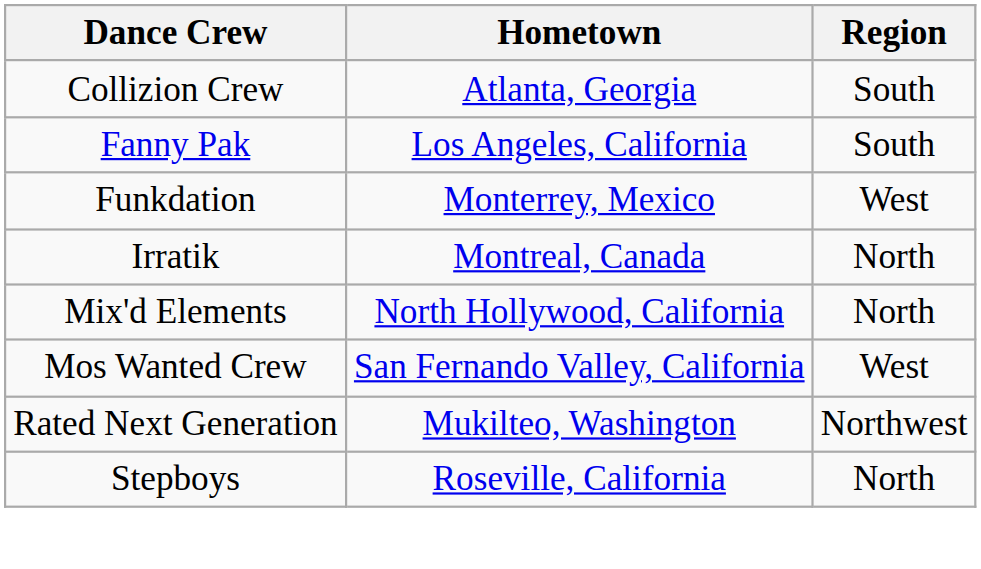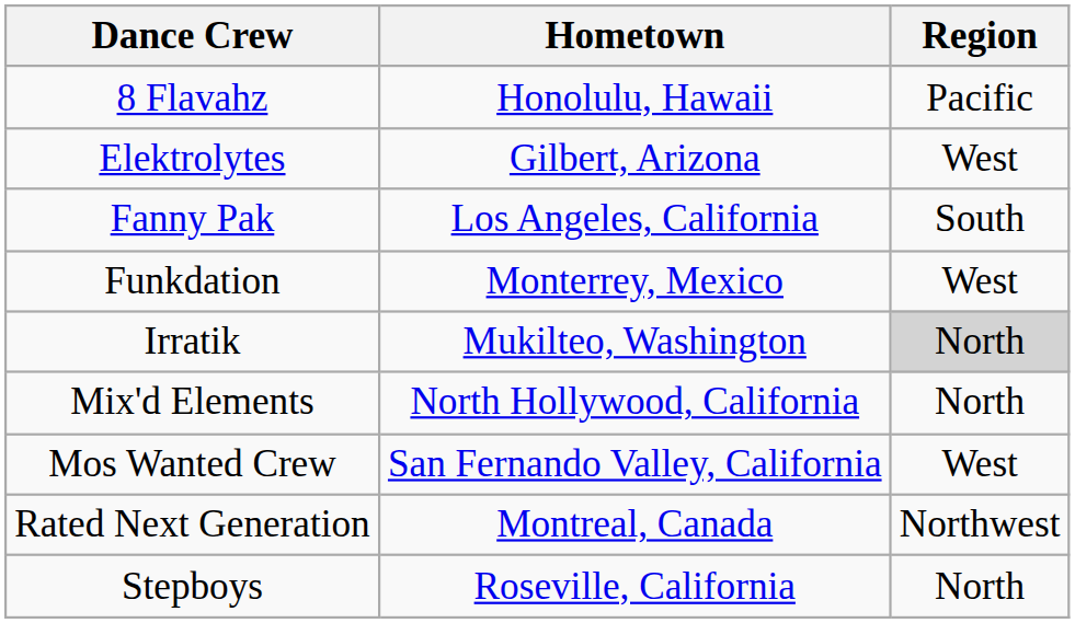+ row: 8 Flavahz | Honolulu, Hawaii | Pacific
- row: Collizion Crew | Atlanta, Georgia | South
+ row: Elektrolytes | Gilbert, Arizona | West
Irratik | Hometown: Montreal, Canada -> Mukilteo, Washington
Irratik | Region: no background -> lightgrey background
Rated Next Generation | Hometown: Mukilteo, Washington -> Montreal, Canada
